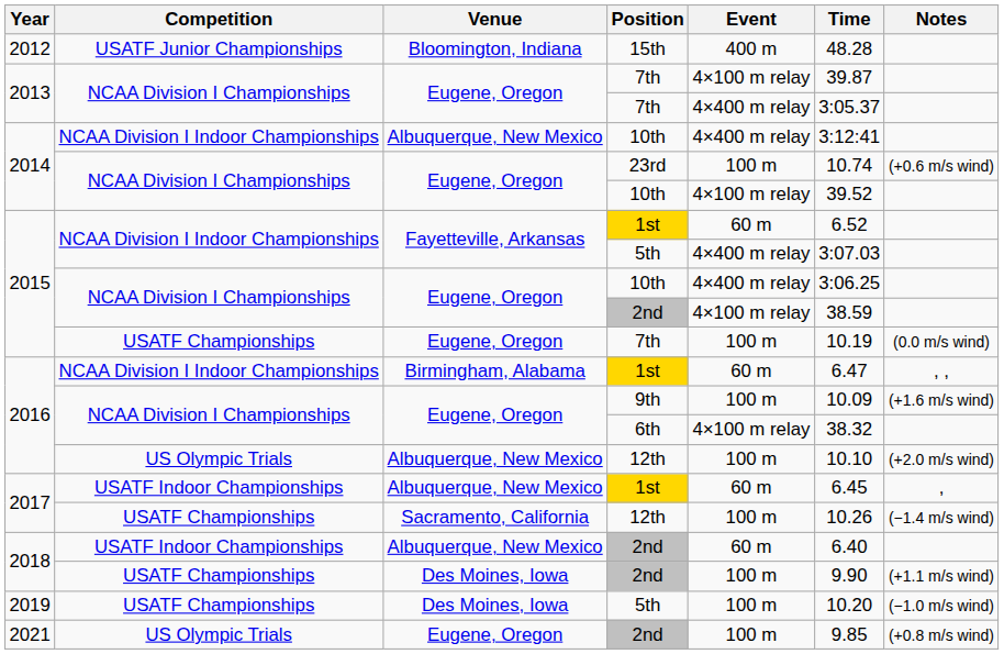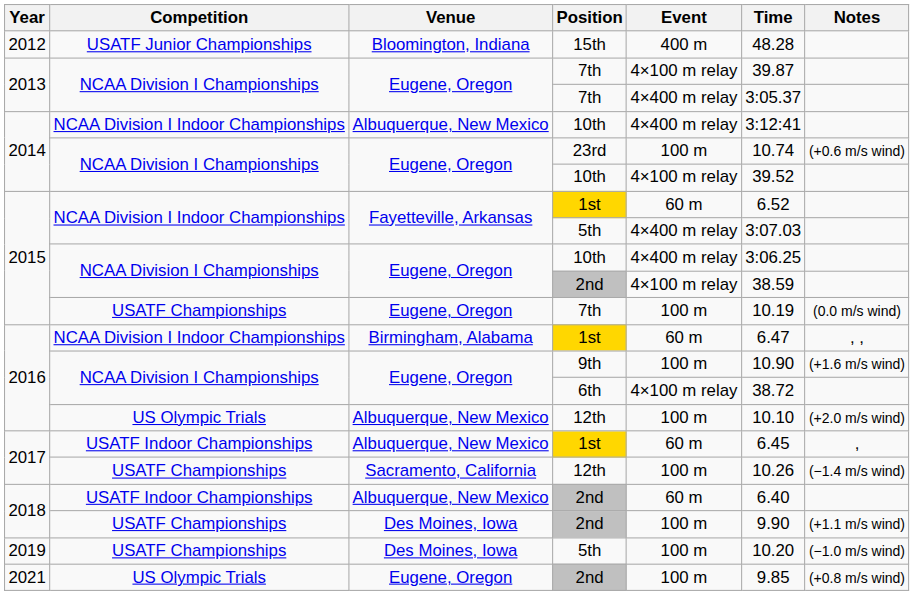9th | Time: 10.09 -> 10.90
6th | Time: 38.32 -> 38.72
